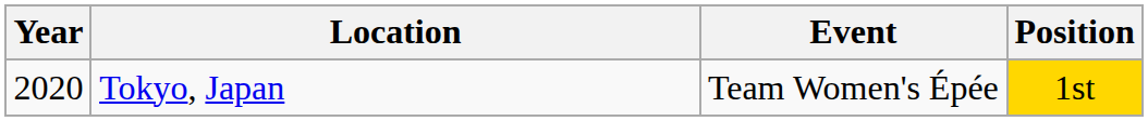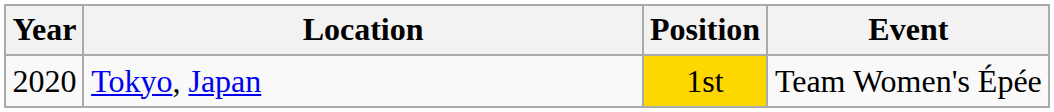columns swapped: Event <-> Position
